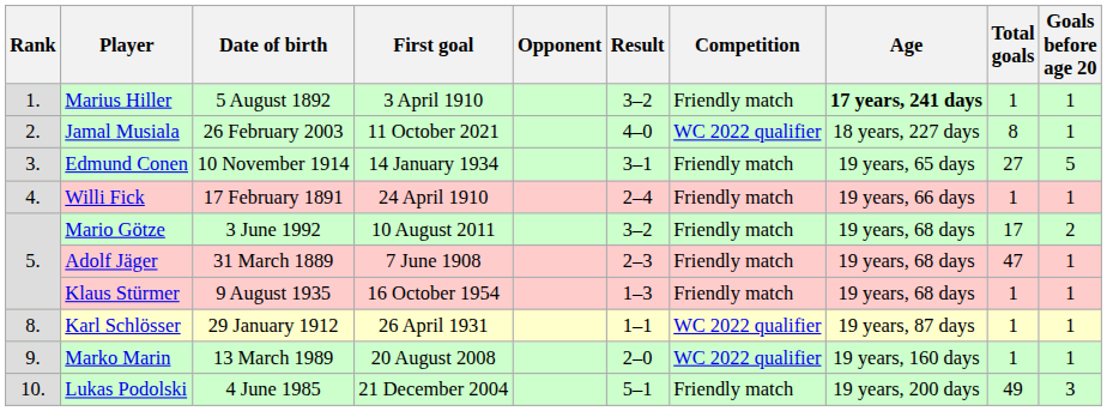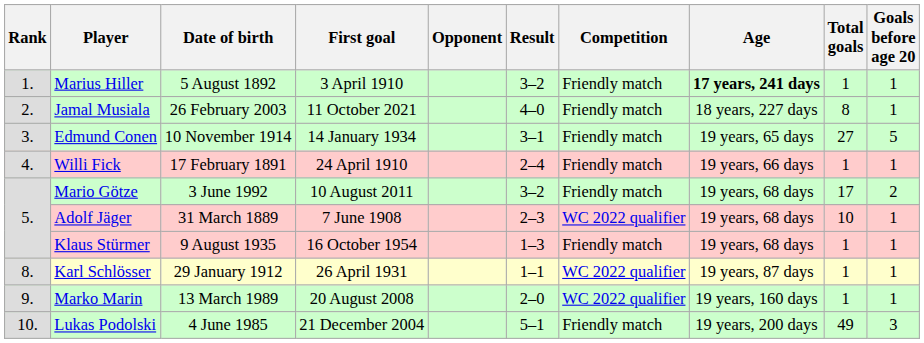Jamal Musiala | Competition: WC 2022 qualifier -> Friendly match
Adolf Jäger | Competition: Friendly match -> WC 2022 qualifier
Adolf Jäger | Total goals: 47 -> 10
